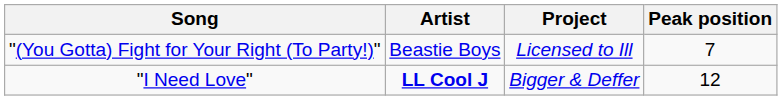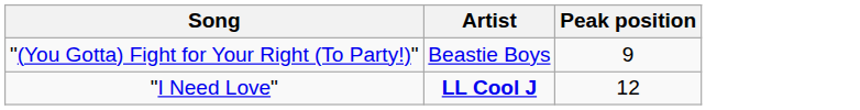- column: Project | Licensed to Ill | Bigger & Deffer
"(You Gotta) Fight for Your Right (To Party!)" | Peak position: 7 -> 9
